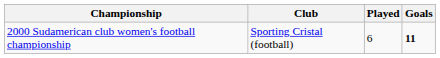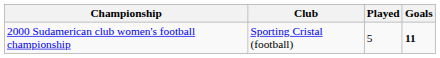2000 Sudamerican club women's football championship | Played: 6 -> 5
